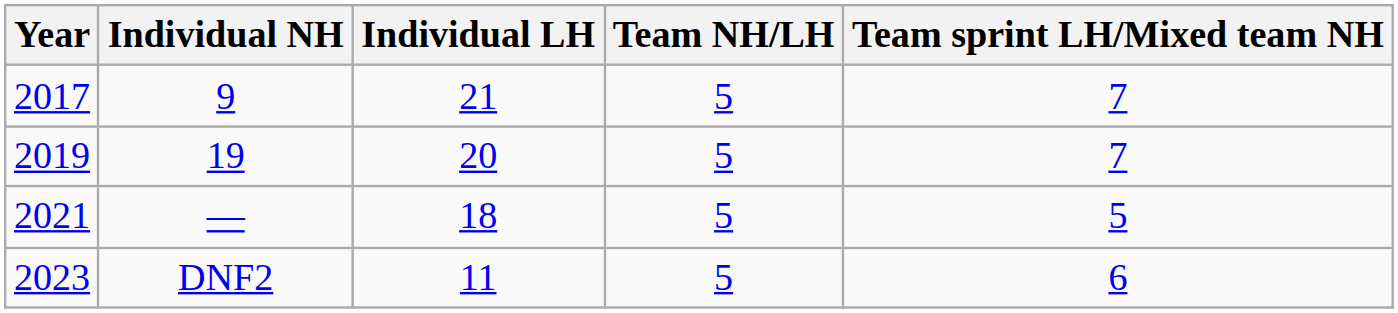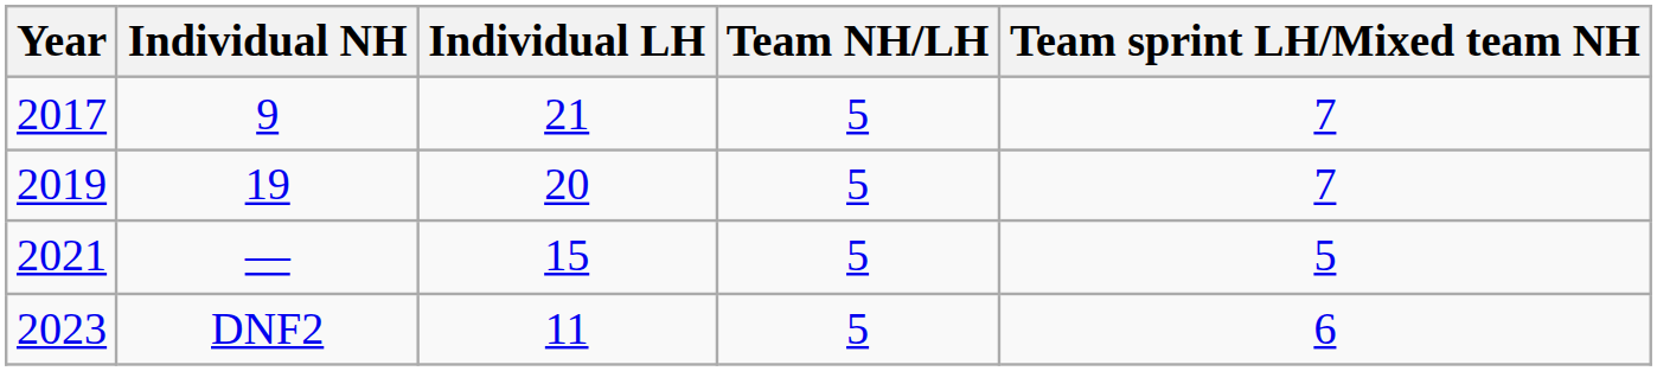2021 | Individual LH: 18 -> 15
